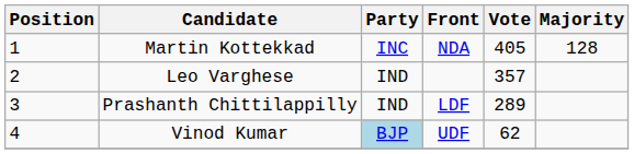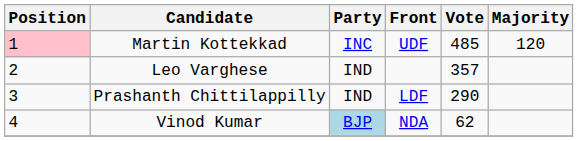Martin Kottekkad | Position: no background -> pink background
Martin Kottekkad | Front: NDA -> UDF
Martin Kottekkad | Vote: 405 -> 485
Martin Kottekkad | Majority: 128 -> 120
Prashanth Chittilappilly | Vote: 289 -> 290
Vinod Kumar | Front: UDF -> NDA
